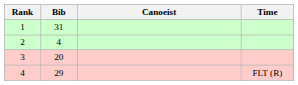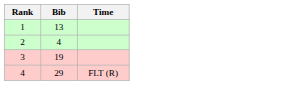- column: Canoeist
1 | Bib: 31 -> 13
3 | Bib: 20 -> 19
